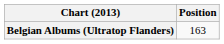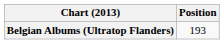Belgian Albums (Ultratop Flanders) | Position: 163 -> 193
